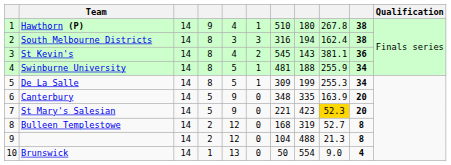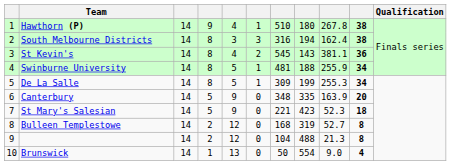St Mary's Salesian | column 9: gold background -> no background
St Mary's Salesian | column 10: 20 -> 18
